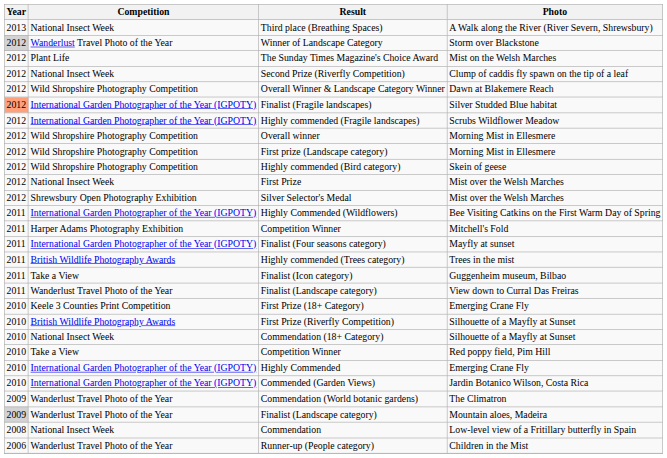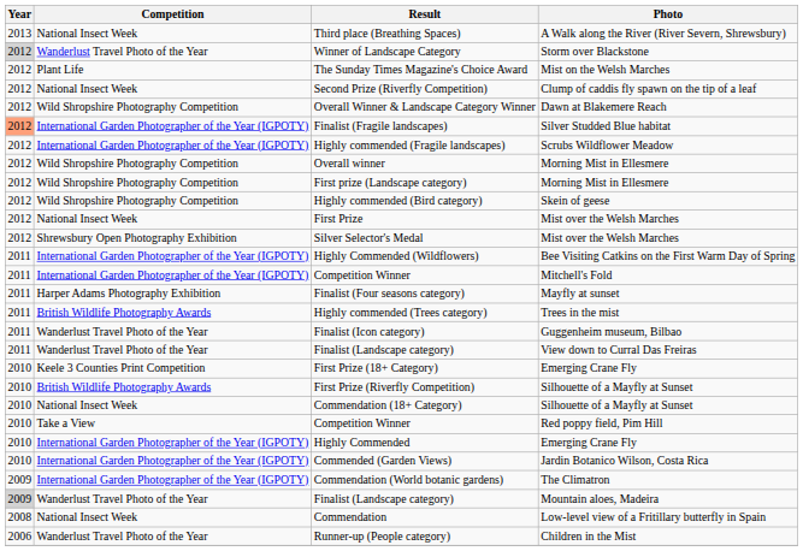Competition Winner / Mitchell's Fold | Competition: Harper Adams Photography Exhibition -> International Garden Photographer of the Year (IGPOTY)
Finalist (Four seasons category) | Competition: International Garden Photographer of the Year (IGPOTY) -> Harper Adams Photography Exhibition
Finalist (Icon category) | Competition: Take a View -> Wanderlust Travel Photo of the Year
Commendation (World botanic gardens) | Competition: Wanderlust Travel Photo of the Year -> International Garden Photographer of the Year (IGPOTY)
